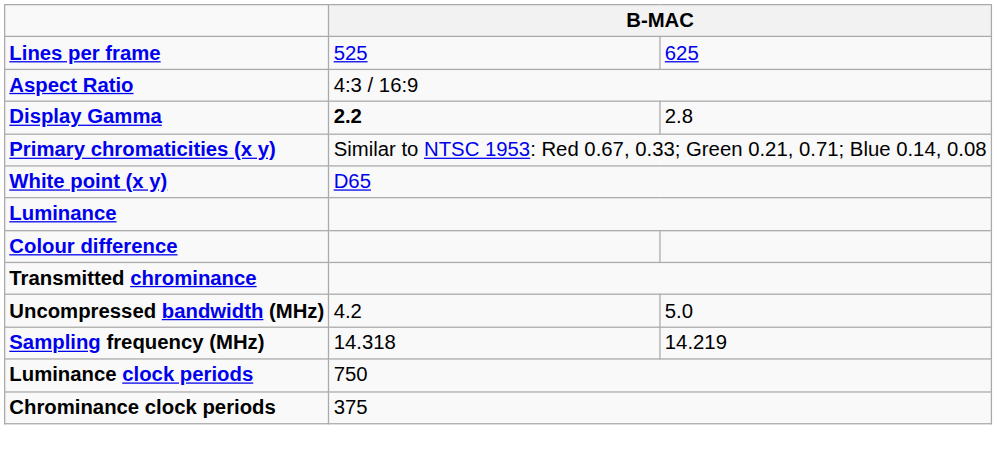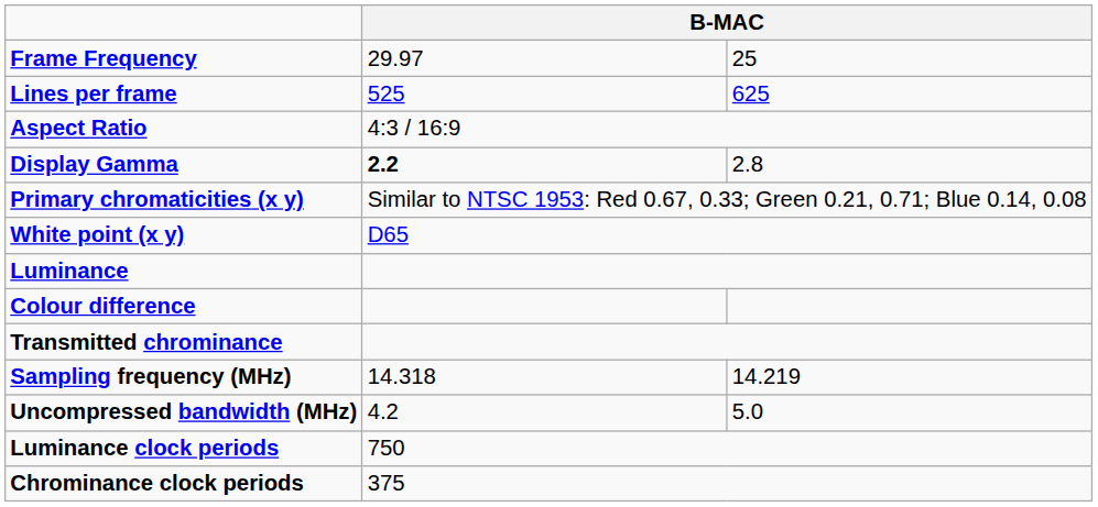+ row: Frame Frequency | 29.97 | 25
rows swapped: Sampling frequency (MHz) <-> Uncompressed bandwidth (MHz)
